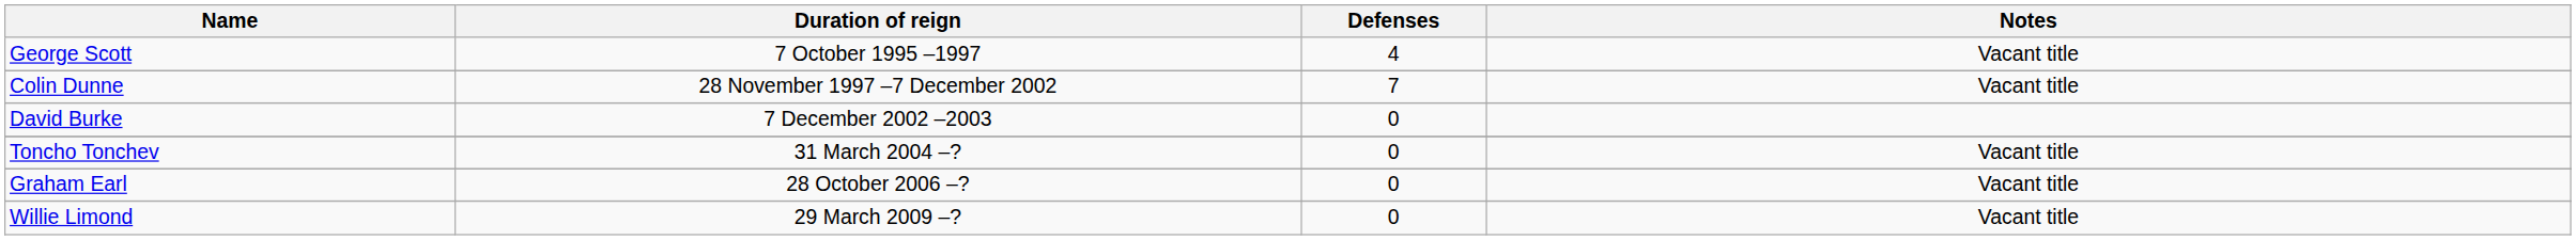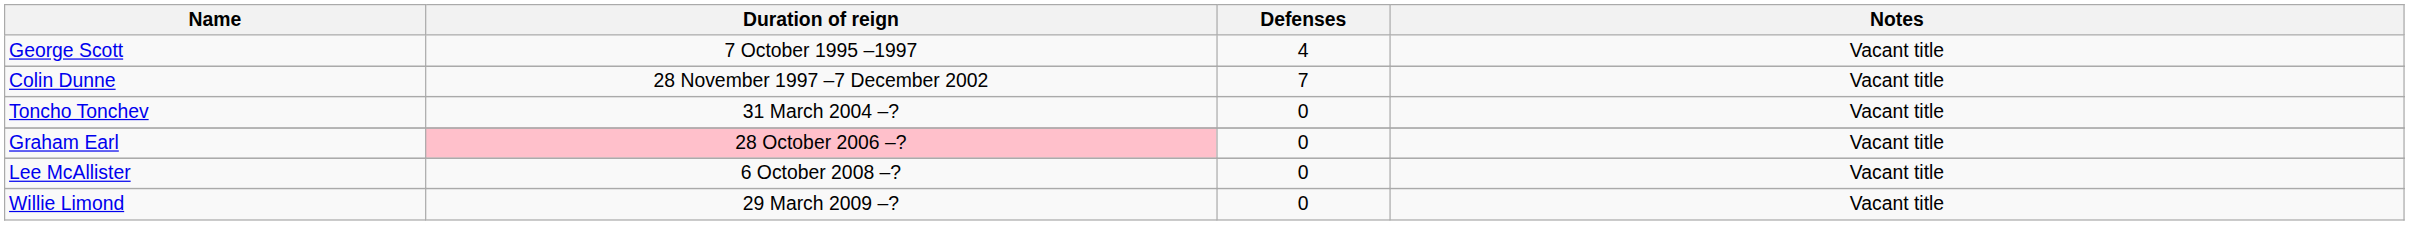- row: David Burke | 7 December 2002 –2003 | 0
Graham Earl | Duration of reign: no background -> pink background
+ row: Lee McAllister | 6 October 2008 –? | 0 | Vacant title
